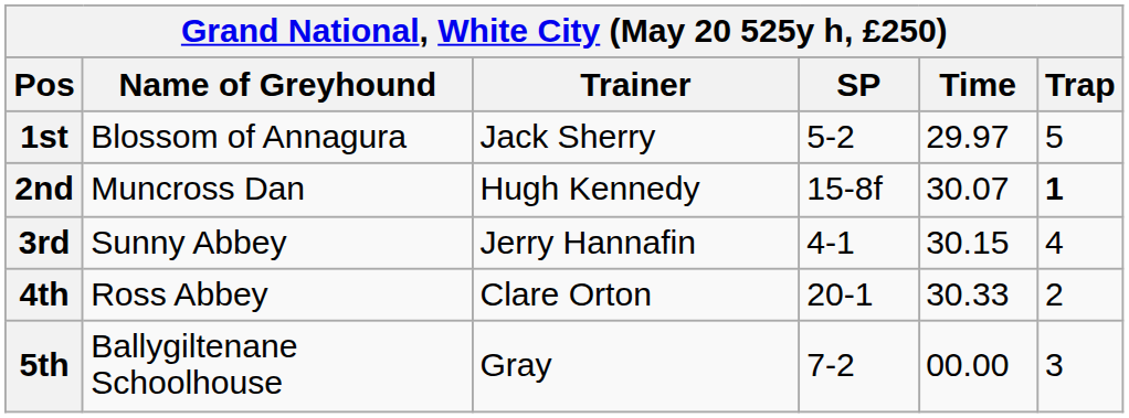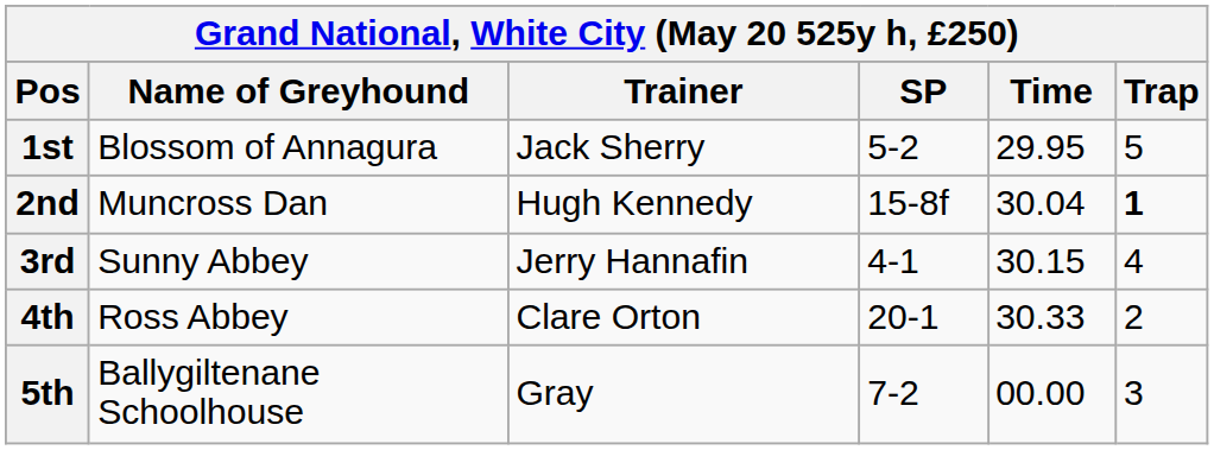1st | Time: 29.97 -> 29.95
2nd | Time: 30.07 -> 30.04
